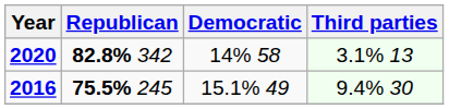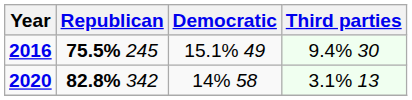rows swapped: 2020 <-> 2016
